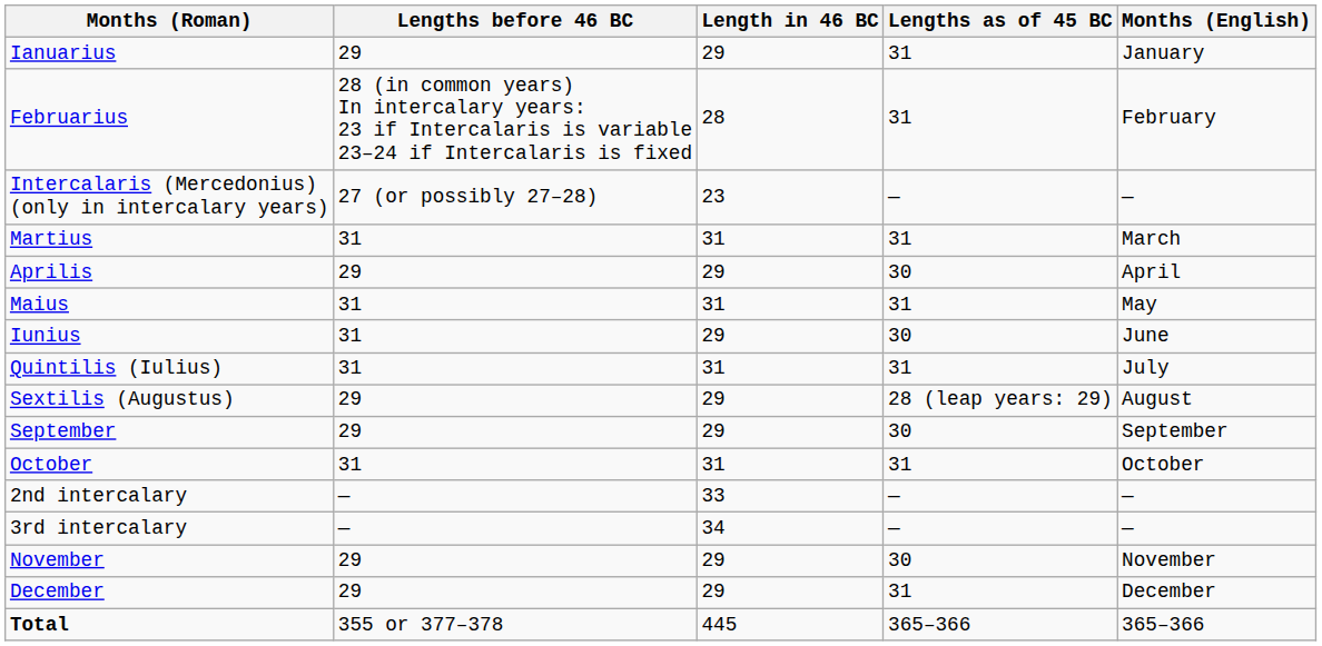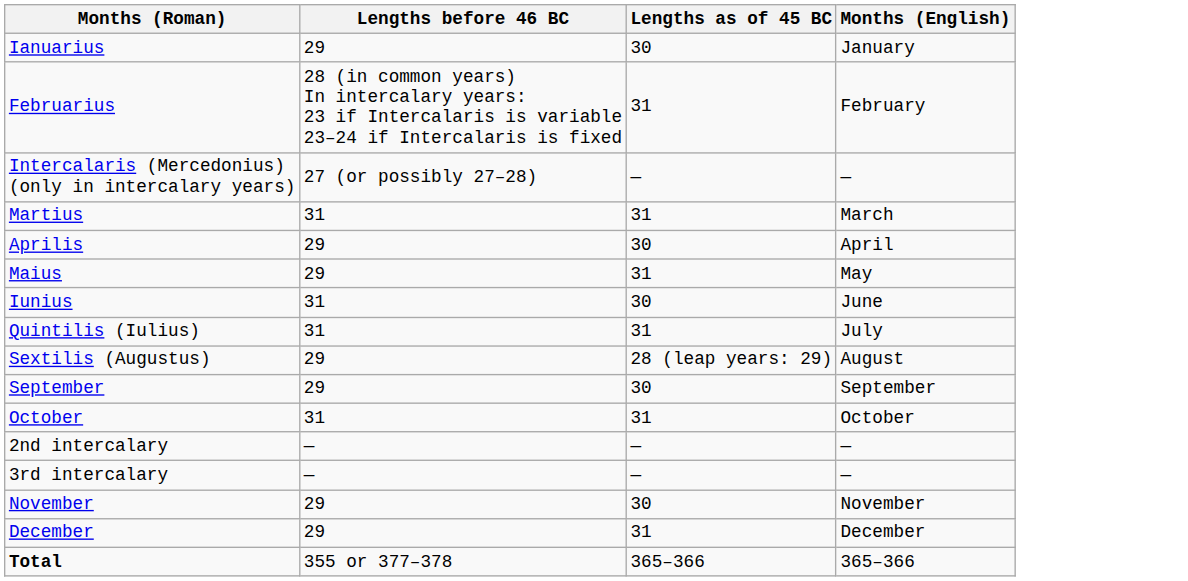- column: Length in 46 BC | 29 | 28 | 23 | 31 | 29 | 31 | 29 | 31 | 29 | 29 | 31 | 33 | 34 | 29 | 29 | 445
Ianuarius | Lengths as of 45 BC: 31 -> 30
Maius | Lengths before 46 BC: 31 -> 29
